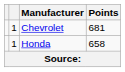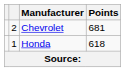Chevrolet | column 2: 1 -> 2
Honda | Points: 658 -> 618
